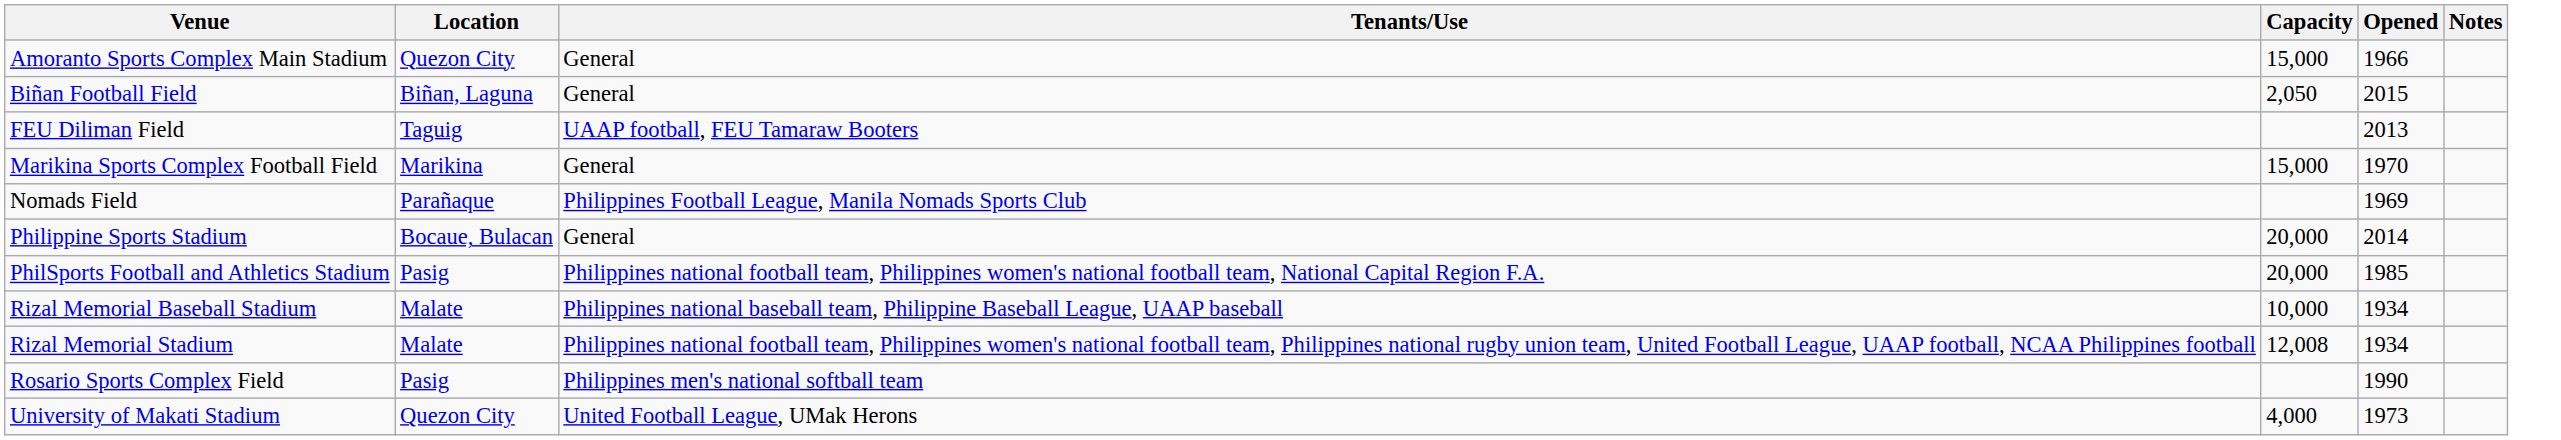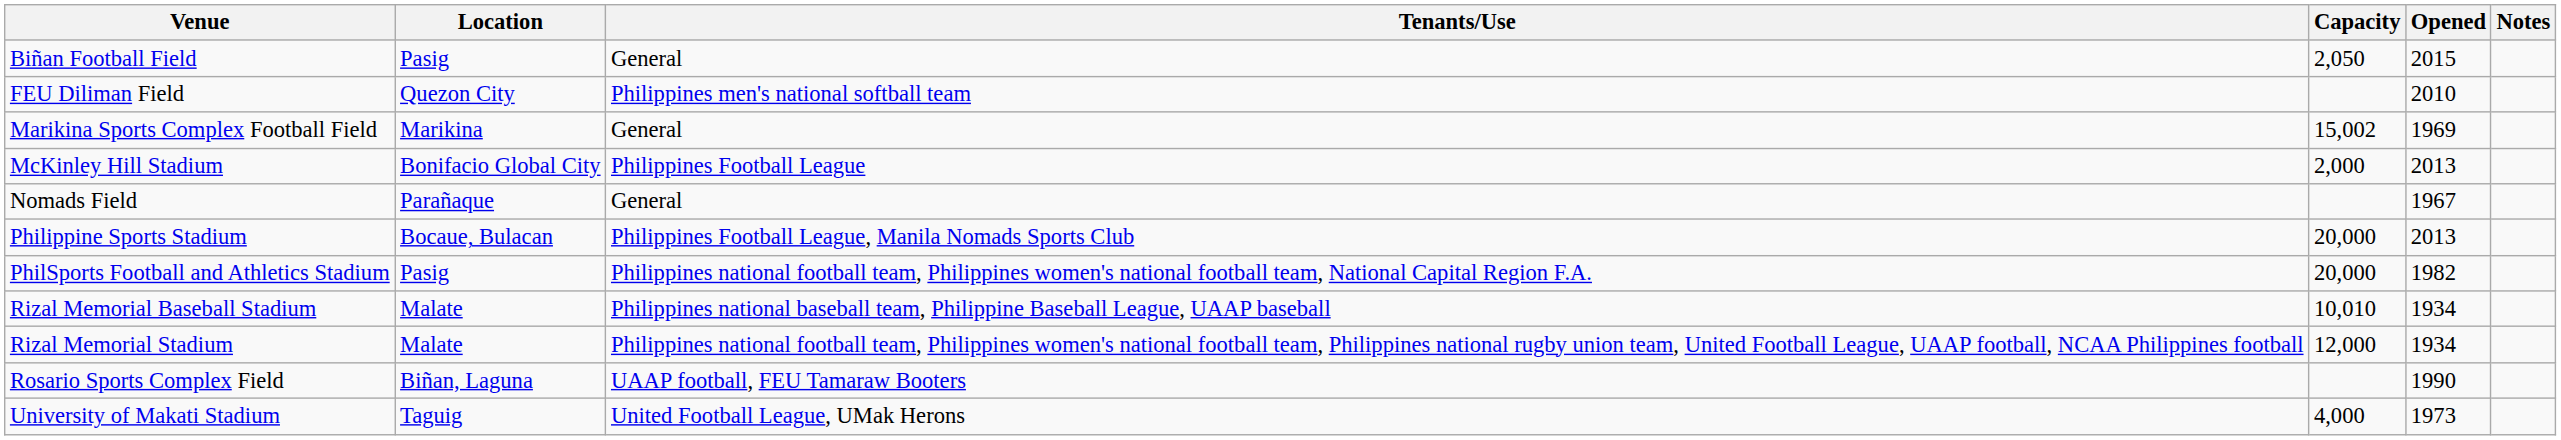- row: Amoranto Sports Complex Main Stadium | Quezon City | General | 15,000 | 1966
Biñan Football Field | Location: Biñan, Laguna -> Pasig
FEU Diliman Field | Location: Taguig -> Quezon City
FEU Diliman Field | Tenants/Use: UAAP football, FEU Tamaraw Booters -> Philippines men's national softball team
FEU Diliman Field | Opened: 2013 -> 2010
Marikina Sports Complex Football Field | Capacity: 15,000 -> 15,002
Marikina Sports Complex Football Field | Opened: 1970 -> 1969
+ row: McKinley Hill Stadium | Bonifacio Global City | Philippines Football League | 2,000 | 2013
Nomads Field | Tenants/Use: Philippines Football League, Manila Nomads Sports Club -> General
Nomads Field | Opened: 1969 -> 1967
Philippine Sports Stadium | Tenants/Use: General -> Philippines Football League, Manila Nomads Sports Club
Philippine Sports Stadium | Opened: 2014 -> 2013
PhilSports Football and Athletics Stadium | Opened: 1985 -> 1982
Rizal Memorial Baseball Stadium | Capacity: 10,000 -> 10,010
Rizal Memorial Stadium | Capacity: 12,008 -> 12,000
Rosario Sports Complex Field | Location: Pasig -> Biñan, Laguna
Rosario Sports Complex Field | Tenants/Use: Philippines men's national softball team -> UAAP football, FEU Tamaraw Booters
University of Makati Stadium | Location: Quezon City -> Taguig
